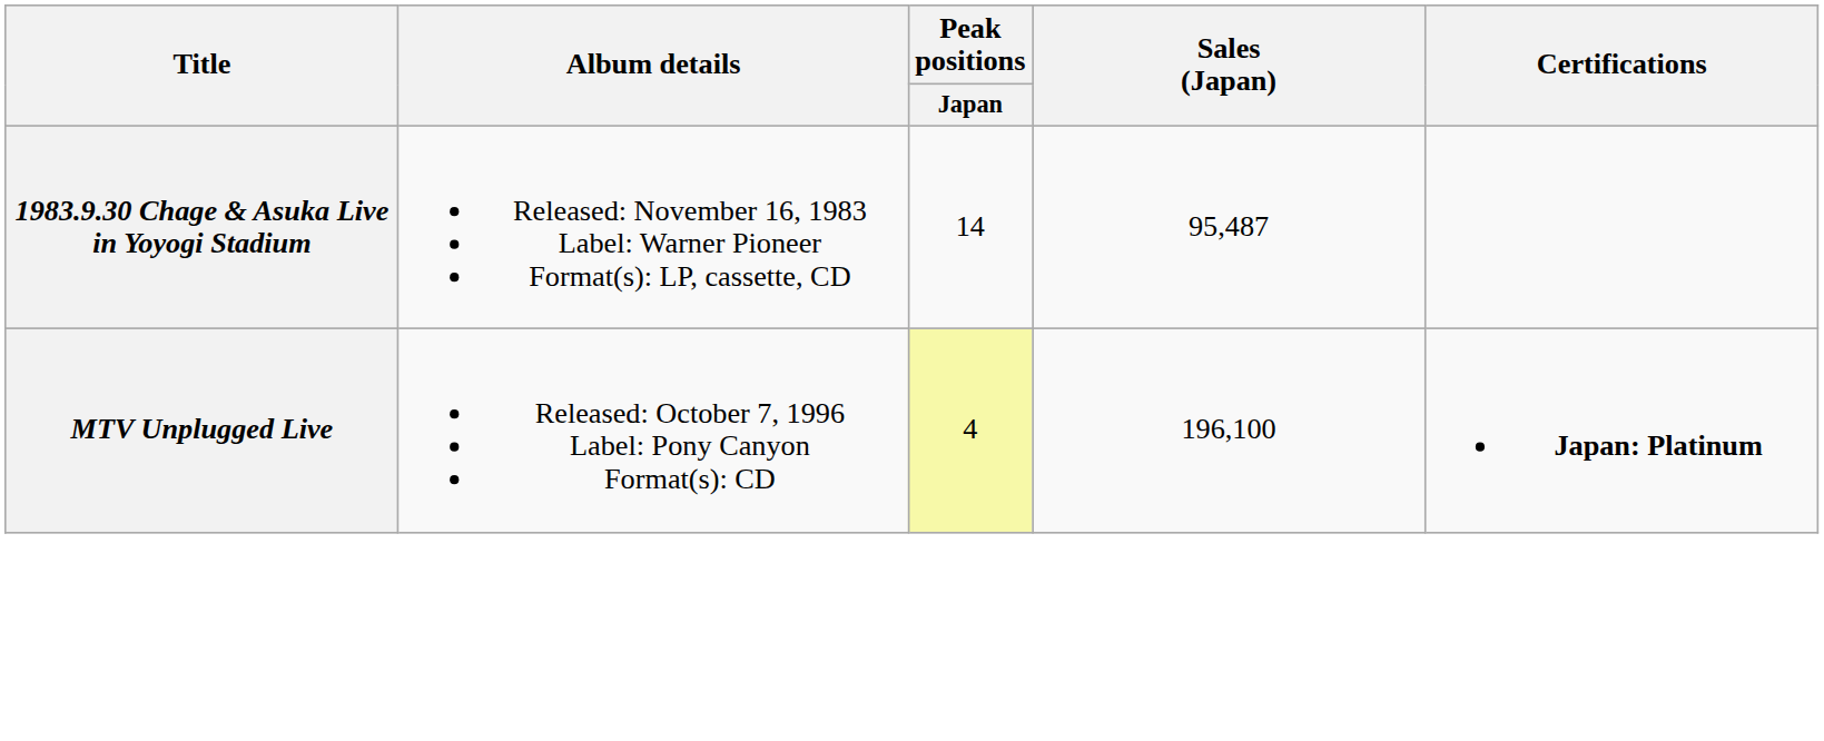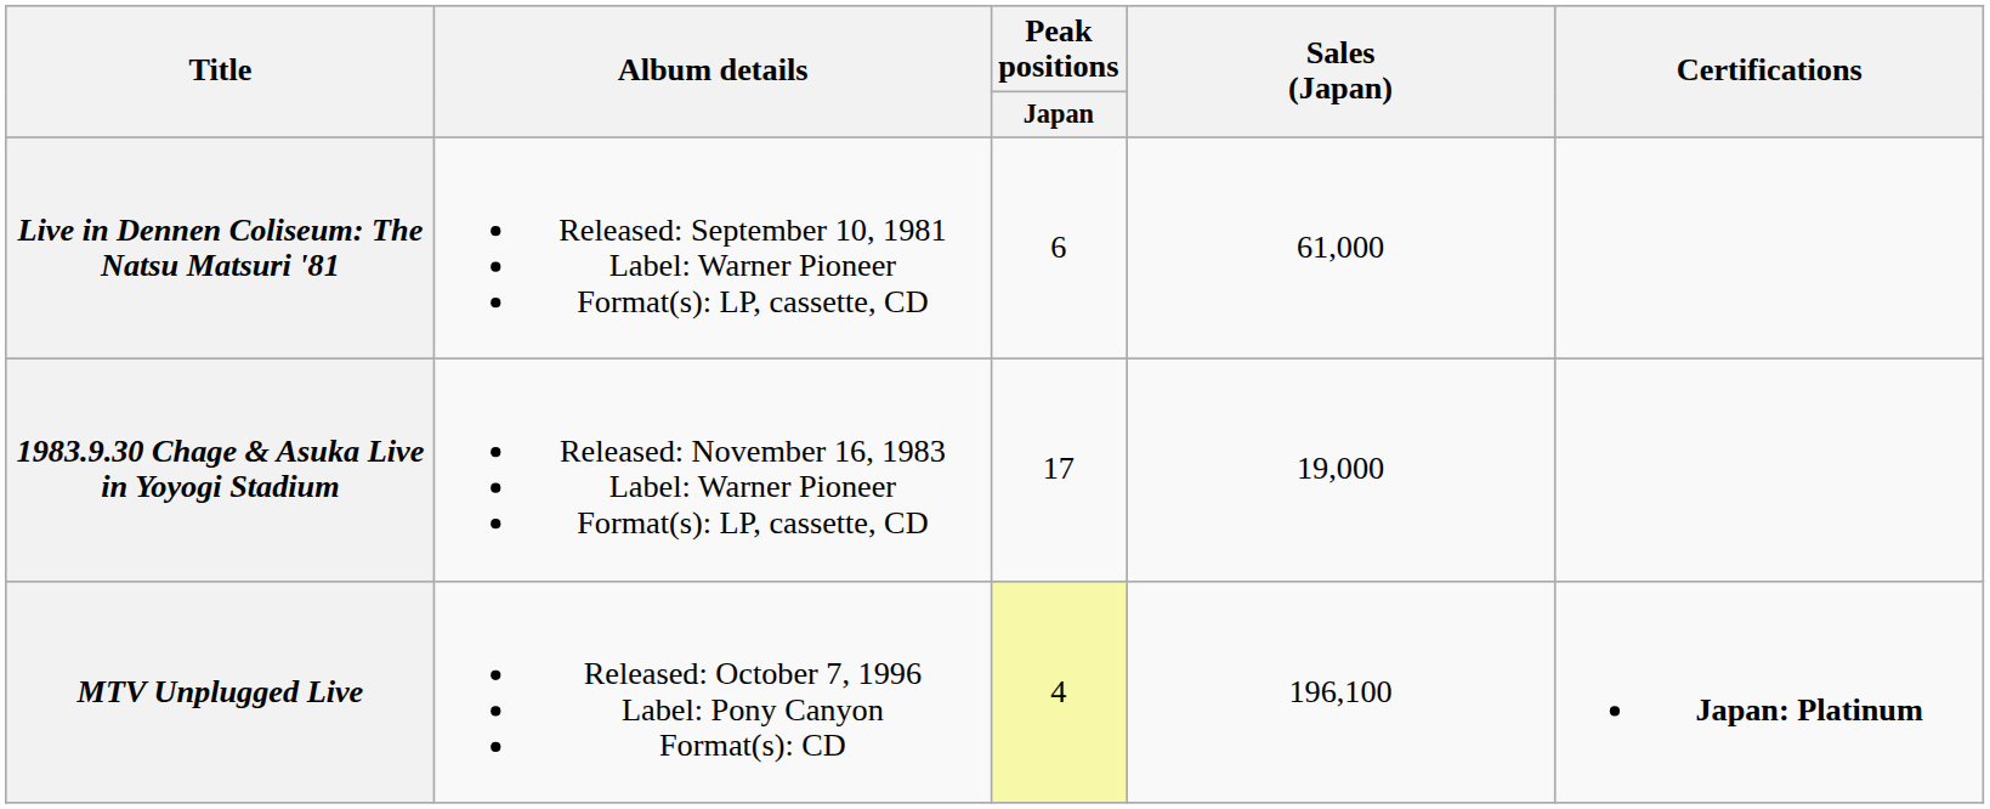+ row: Live in Dennen Coliseum: The Natsu Matsuri '81 | Released: September 10, 1981 Label: Warner Pioneer Format(s): LP, cassette, CD | 6 | 61,000
1983.9.30 Chage & Asuka Live in Yoyogi Stadium | Peak positions / Japan: 14 -> 17
1983.9.30 Chage & Asuka Live in Yoyogi Stadium | Sales (Japan): 95,487 -> 19,000
